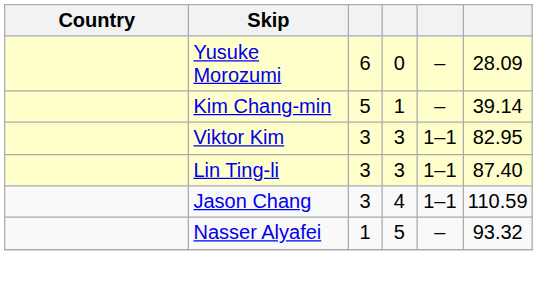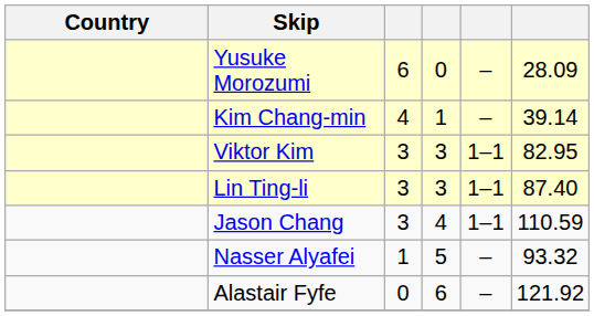Kim Chang-min | column 3: 5 -> 4
+ row: Alastair Fyfe | 0 | 6 | – | 121.92
